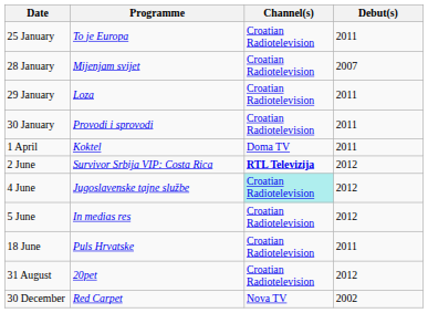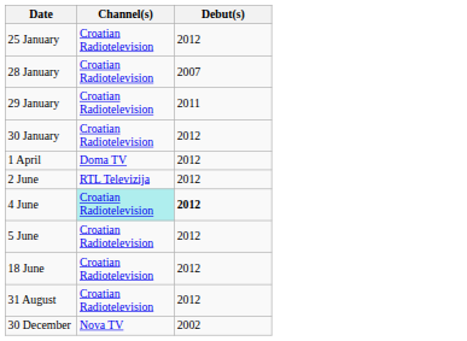- column: Programme | To je Europa | Mijenjam svijet | Loza | Provodi i sprovodi | Koktel | Survivor Srbija VIP: Costa Rica | Jugoslavenske tajne službe | In medias res | Puls Hrvatske | 20pet | Red Carpet
25 January | Debut(s): 2011 -> 2012
30 January | Debut(s): 2011 -> 2012
1 April | Debut(s): 2011 -> 2012
2 June | Channel(s): bold -> normal
4 June | Debut(s): normal -> bold
18 June | Debut(s): 2011 -> 2012
